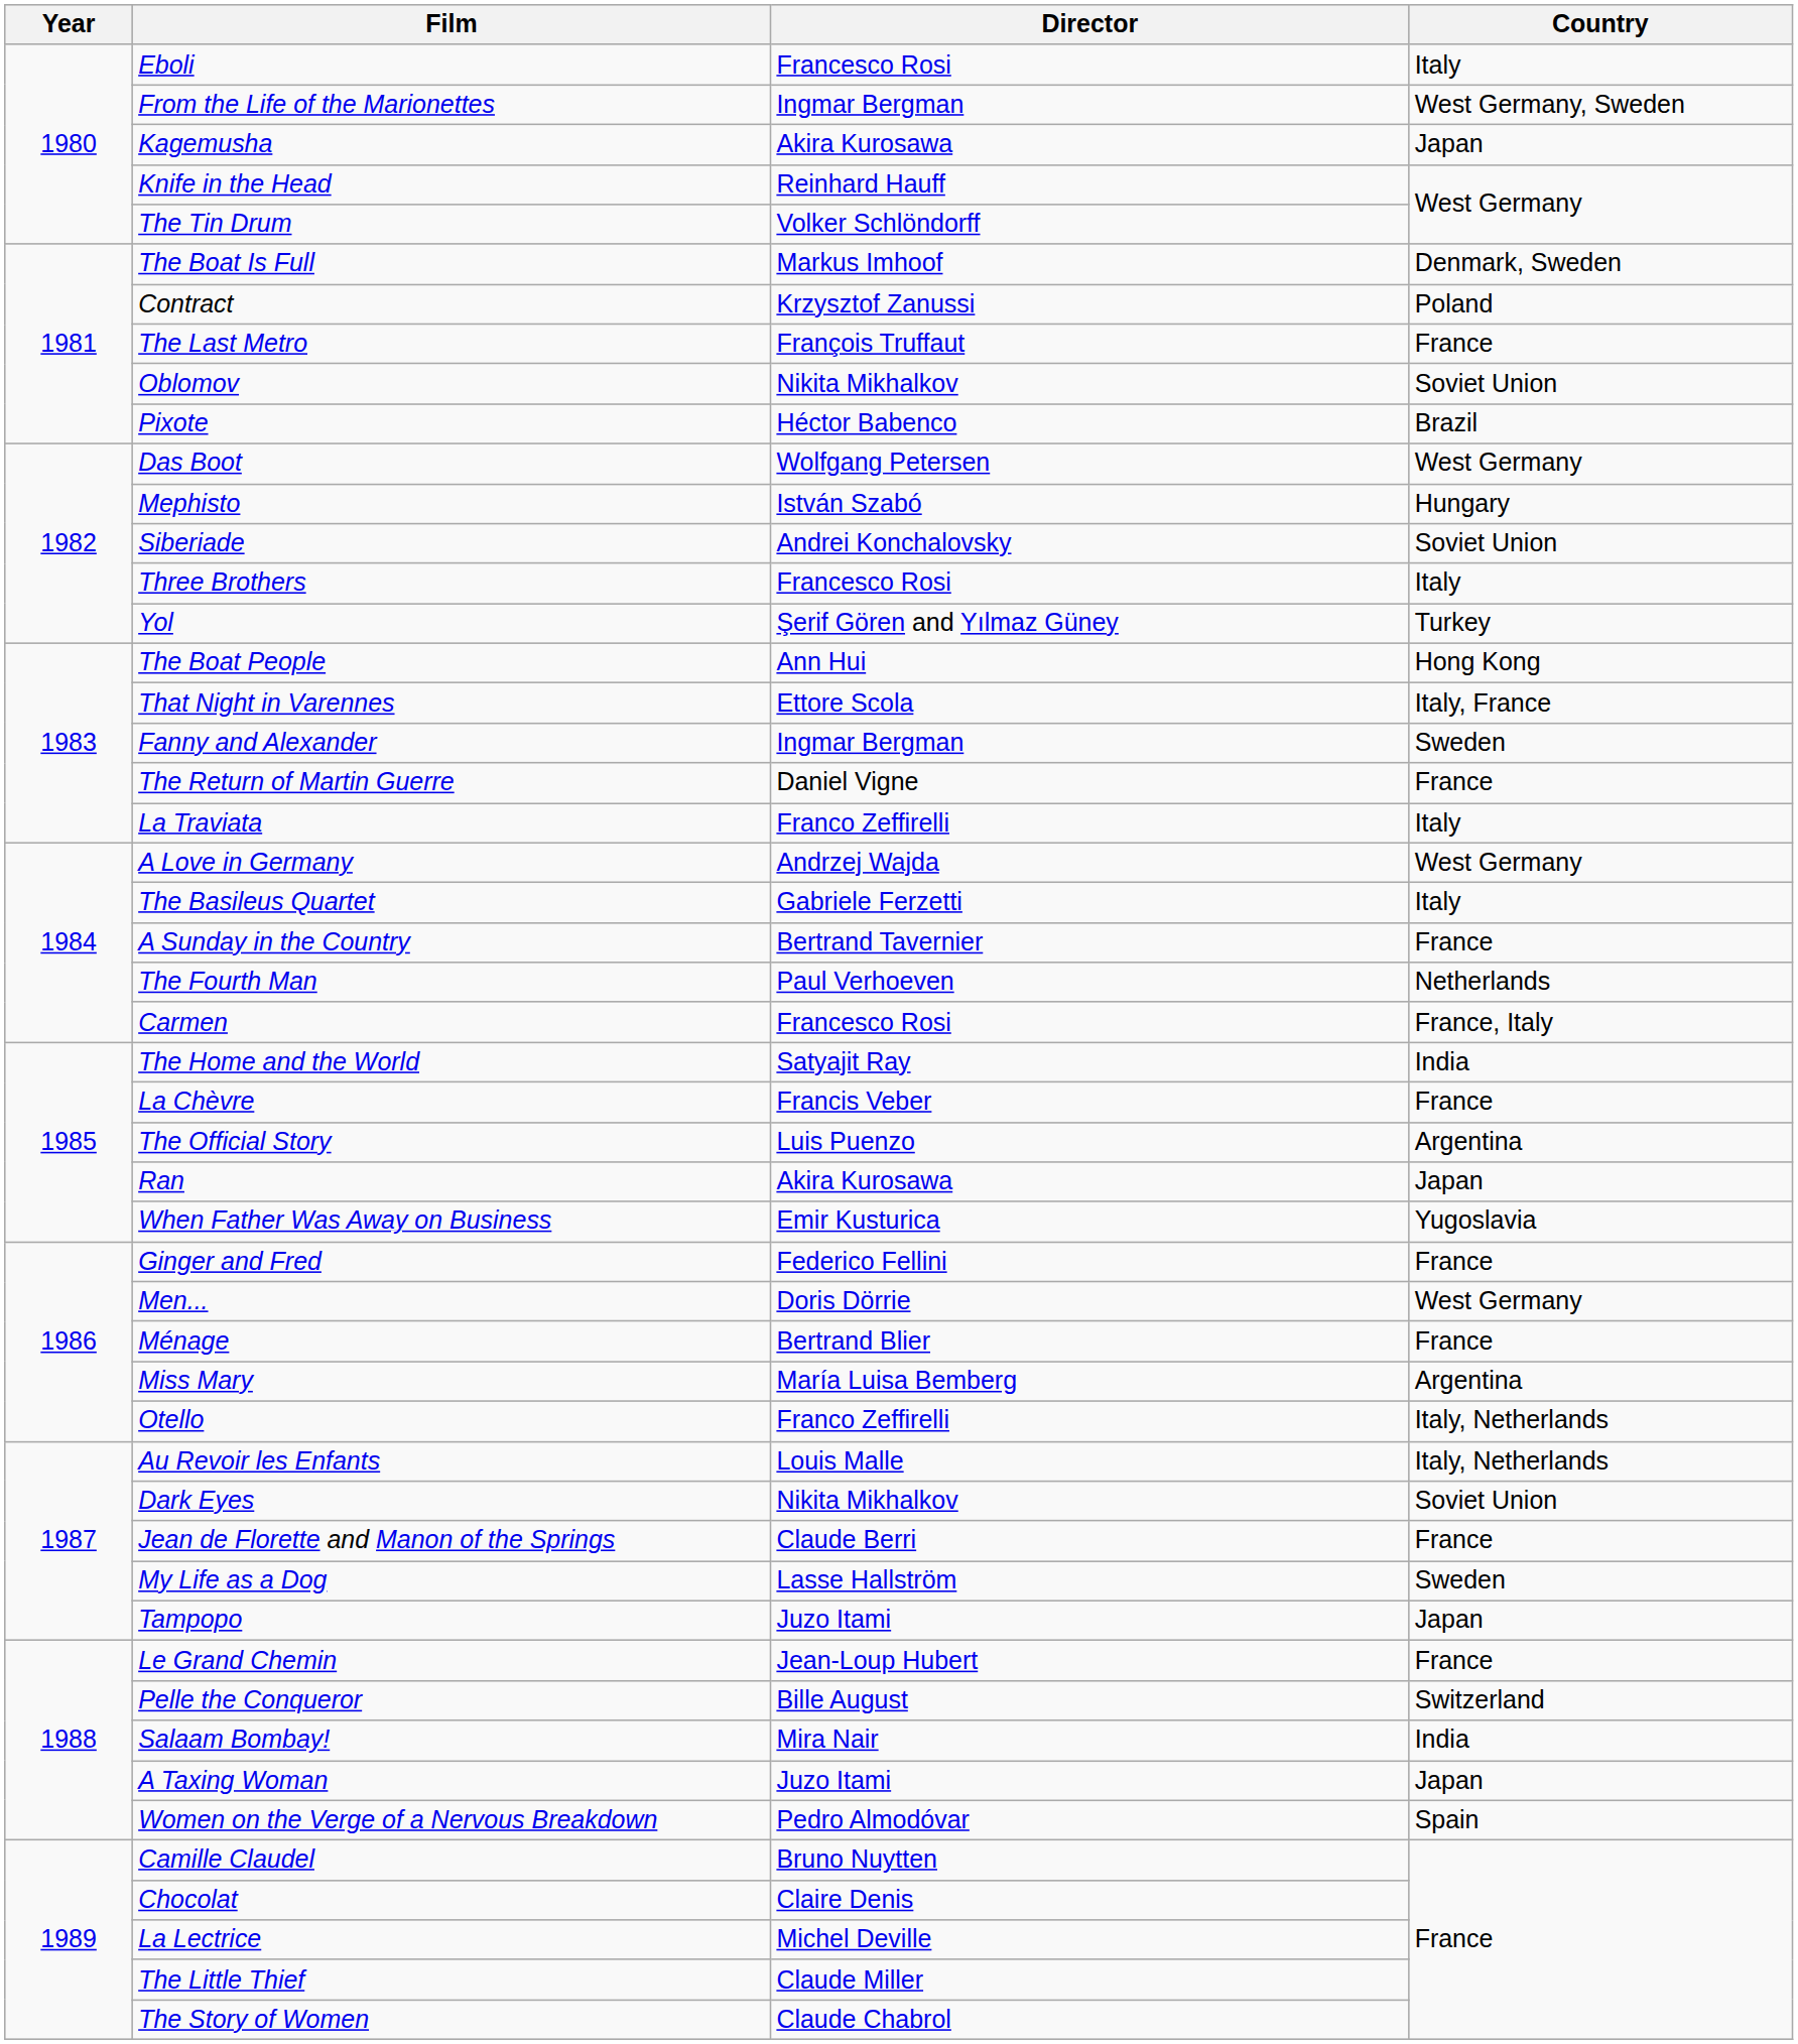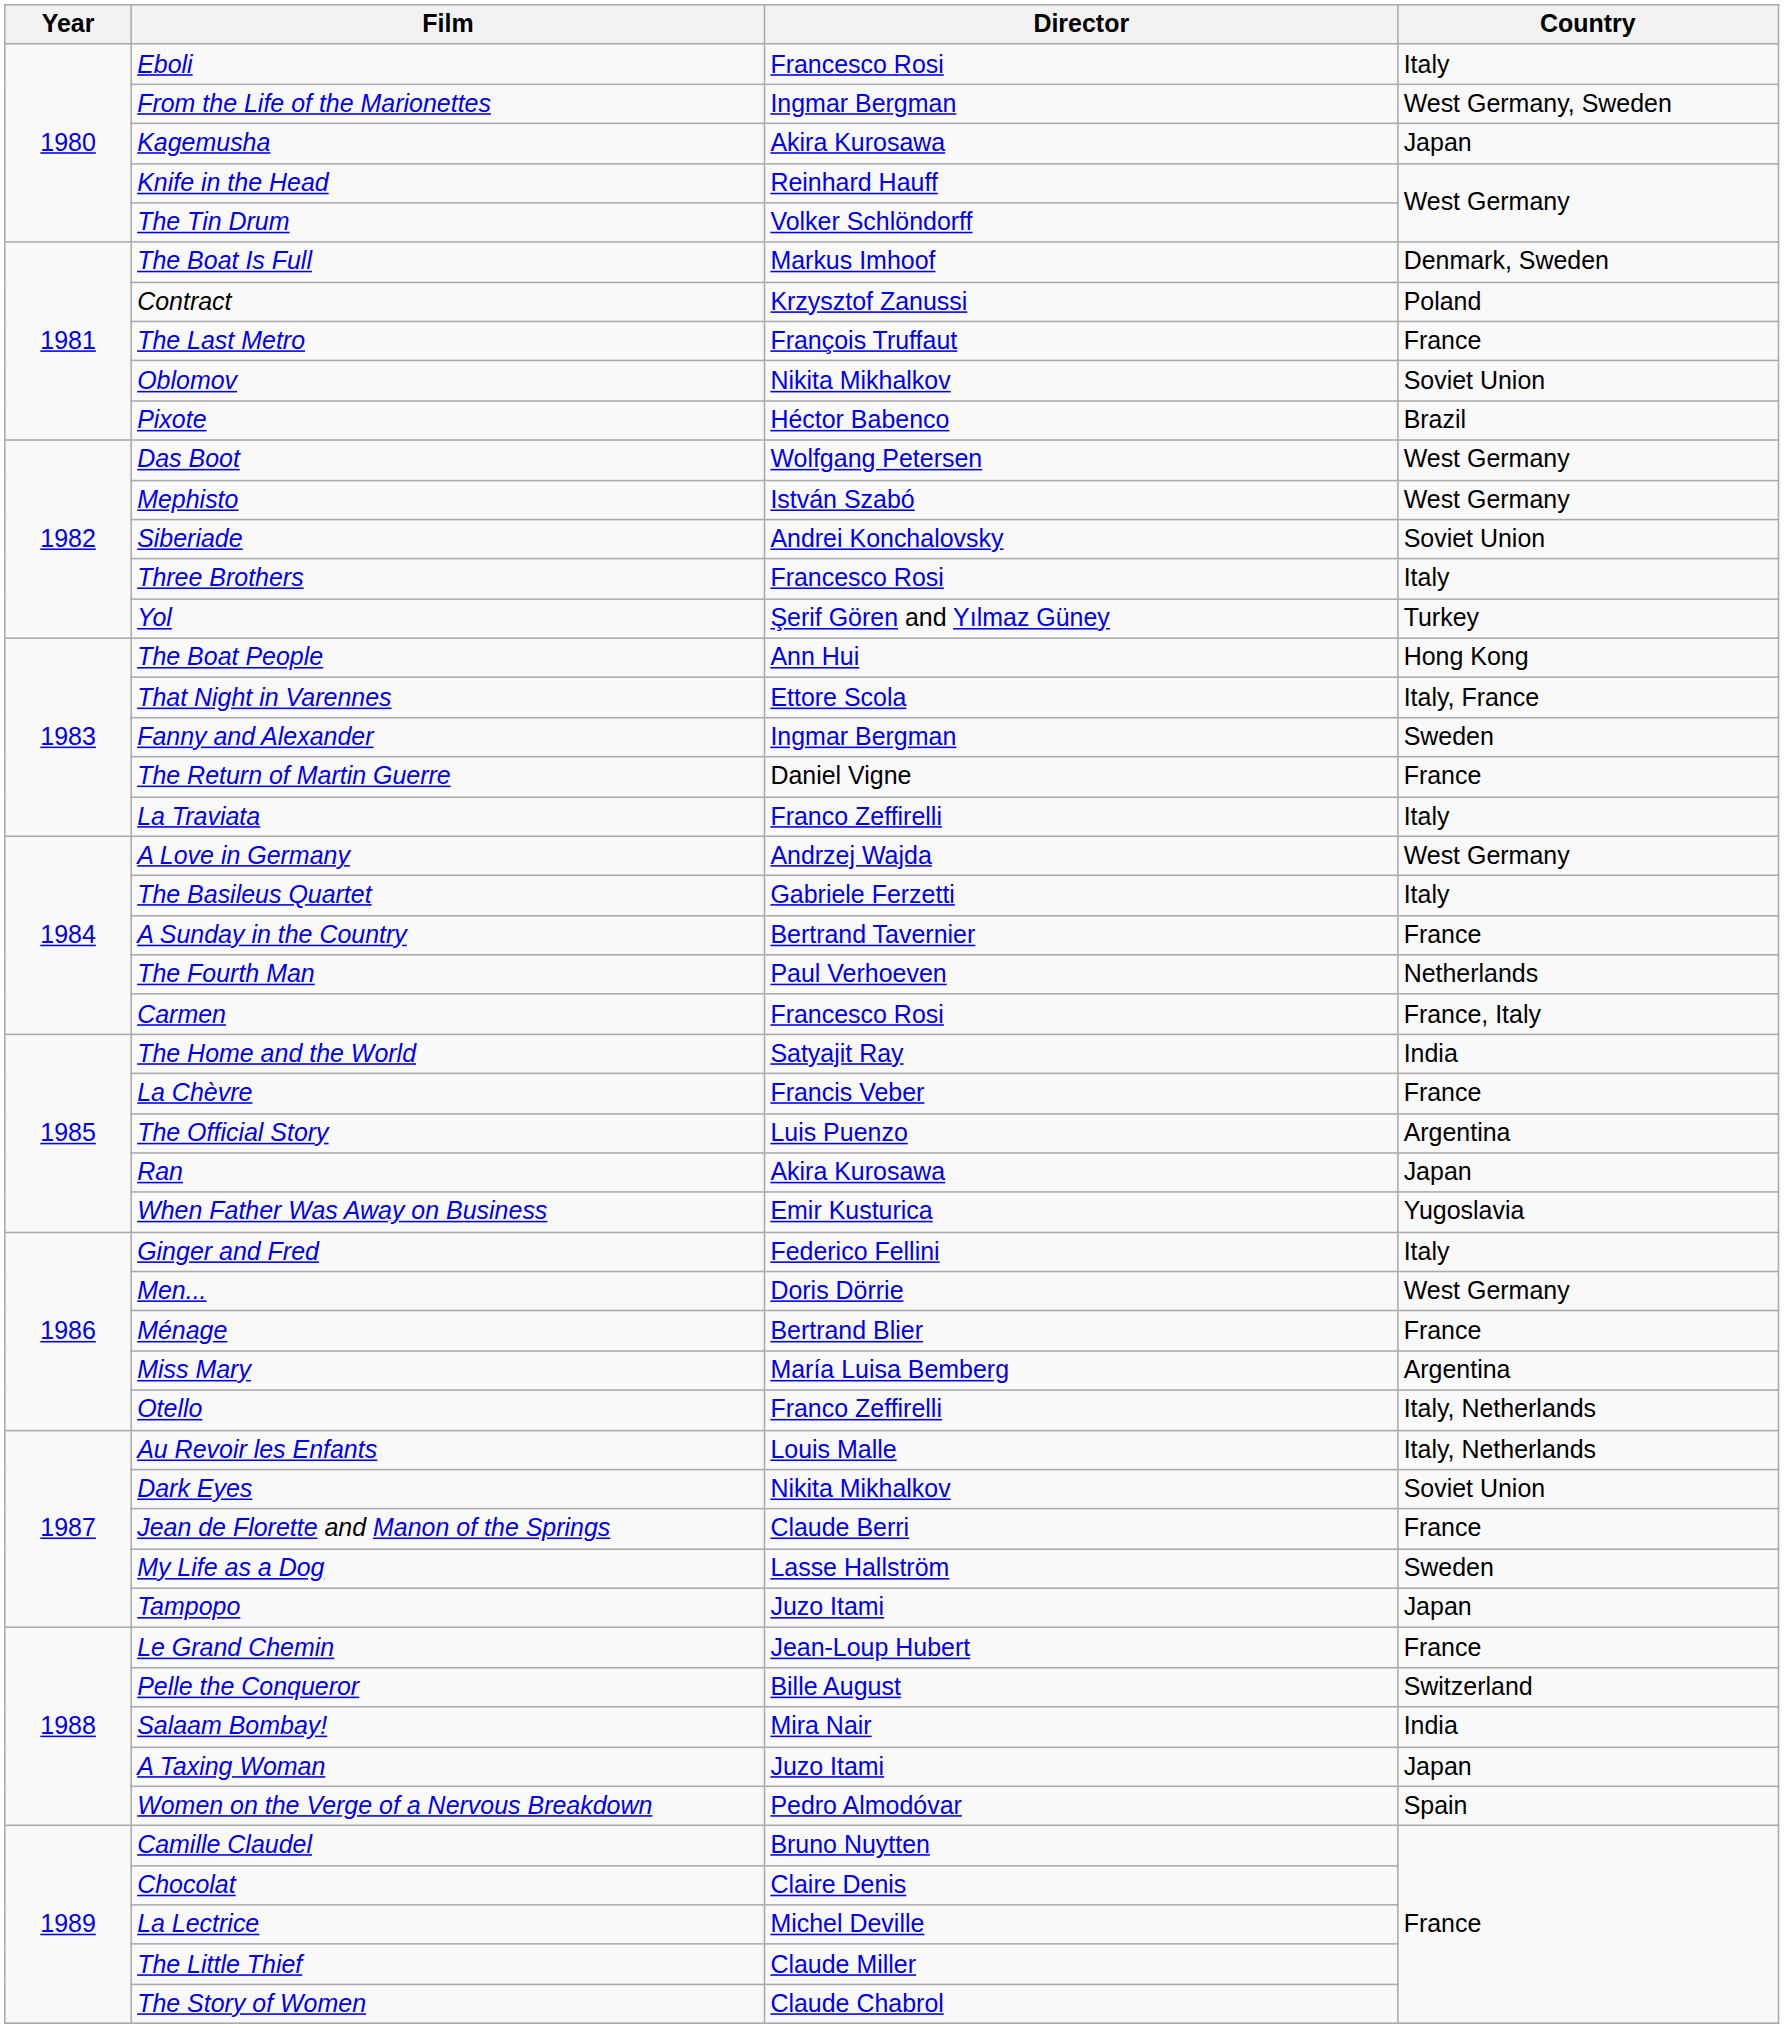Mephisto | Country: Hungary -> West Germany
Ginger and Fred | Country: France -> Italy
